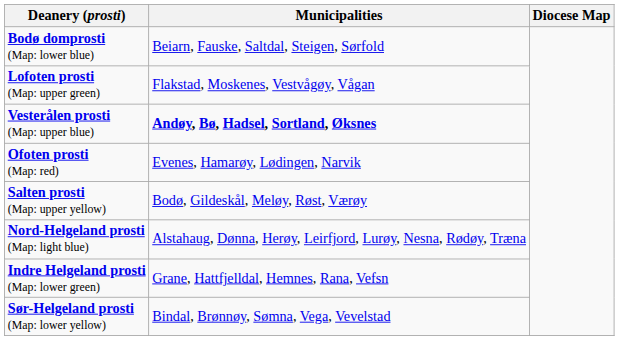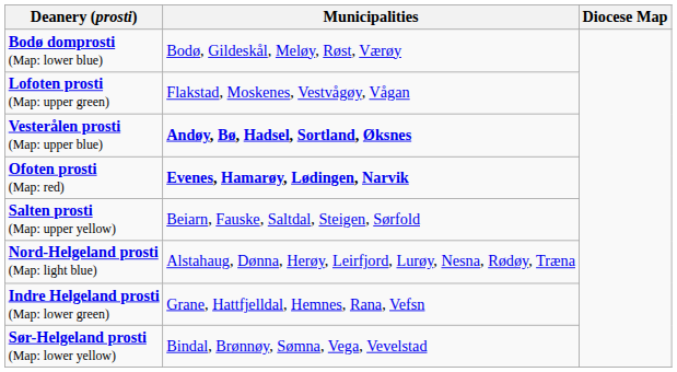Bodø domprosti (Map: lower blue) | Municipalities: Beiarn, Fauske, Saltdal, Steigen, Sørfold -> Bodø, Gildeskål, Meløy, Røst, Værøy
Ofoten prosti (Map: red) | Municipalities: normal -> bold
Salten prosti (Map: upper yellow) | Municipalities: Bodø, Gildeskål, Meløy, Røst, Værøy -> Beiarn, Fauske, Saltdal, Steigen, Sørfold
